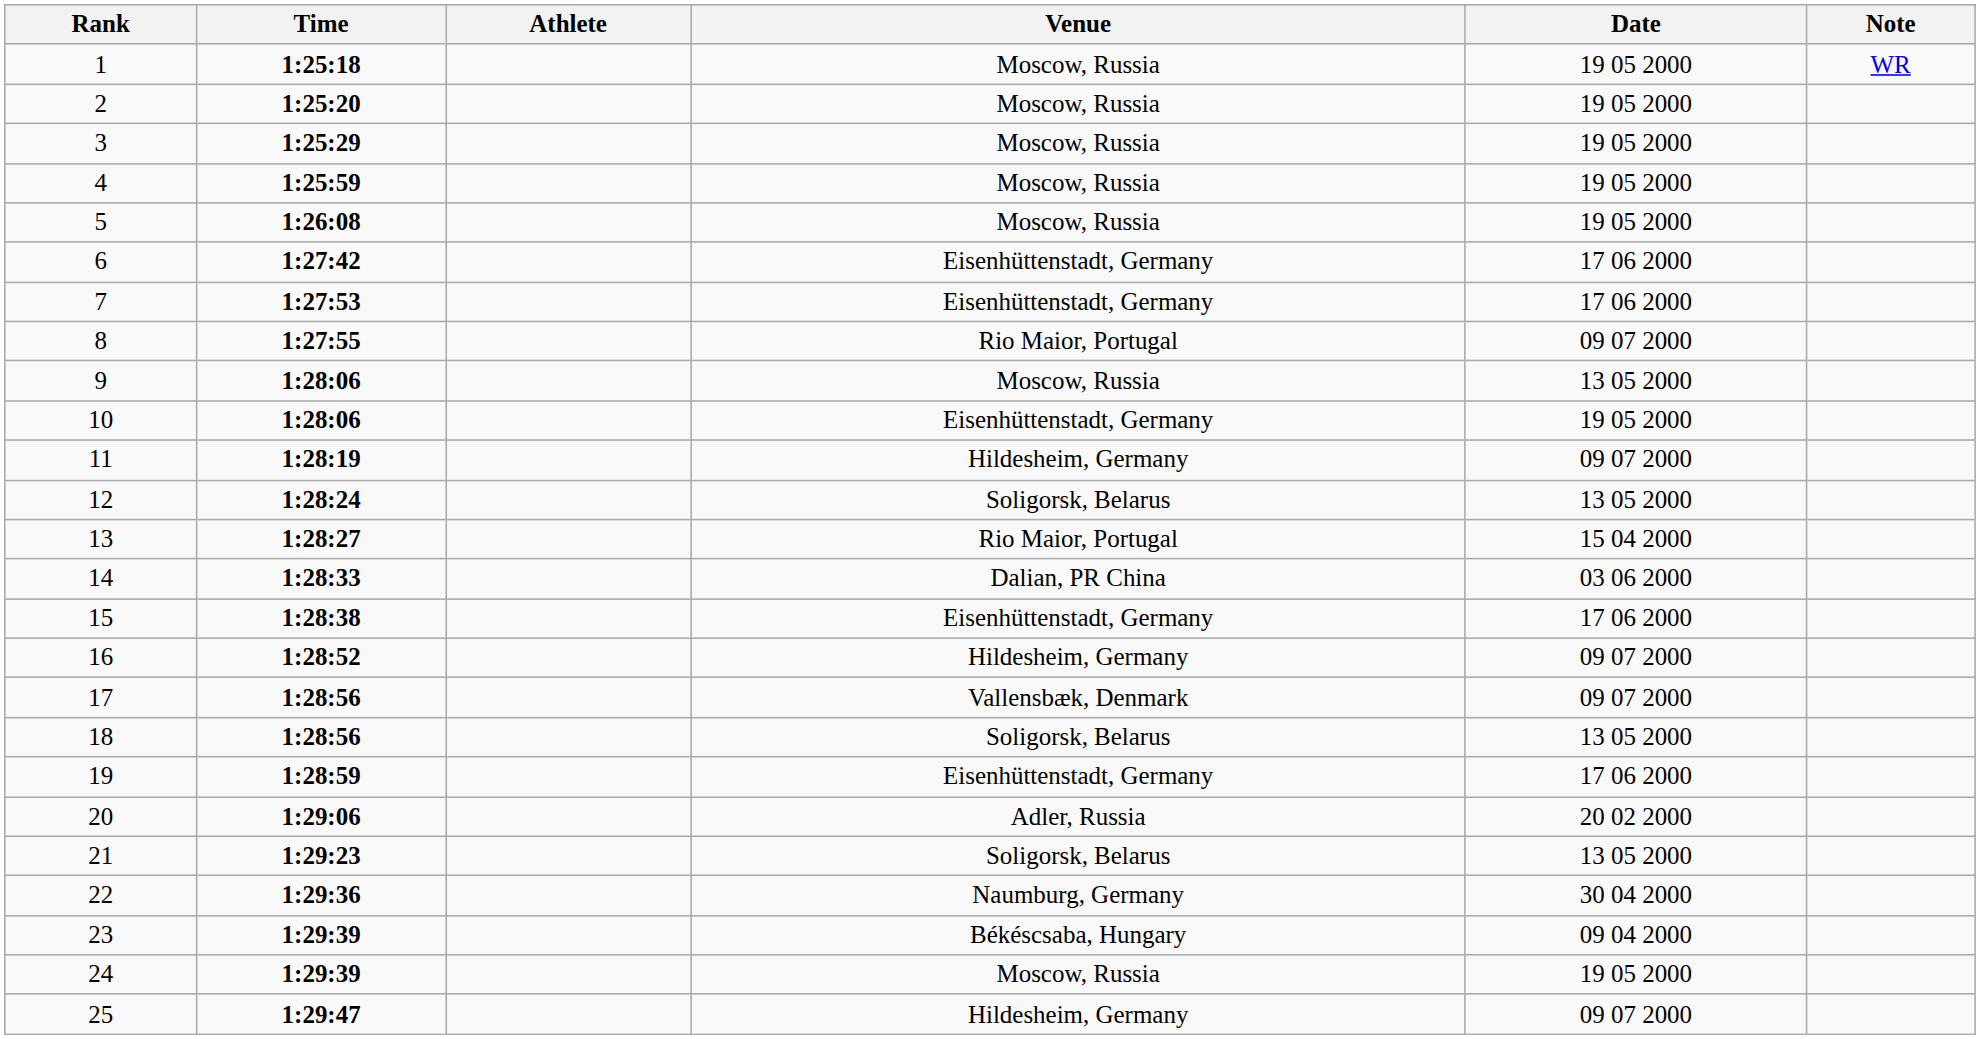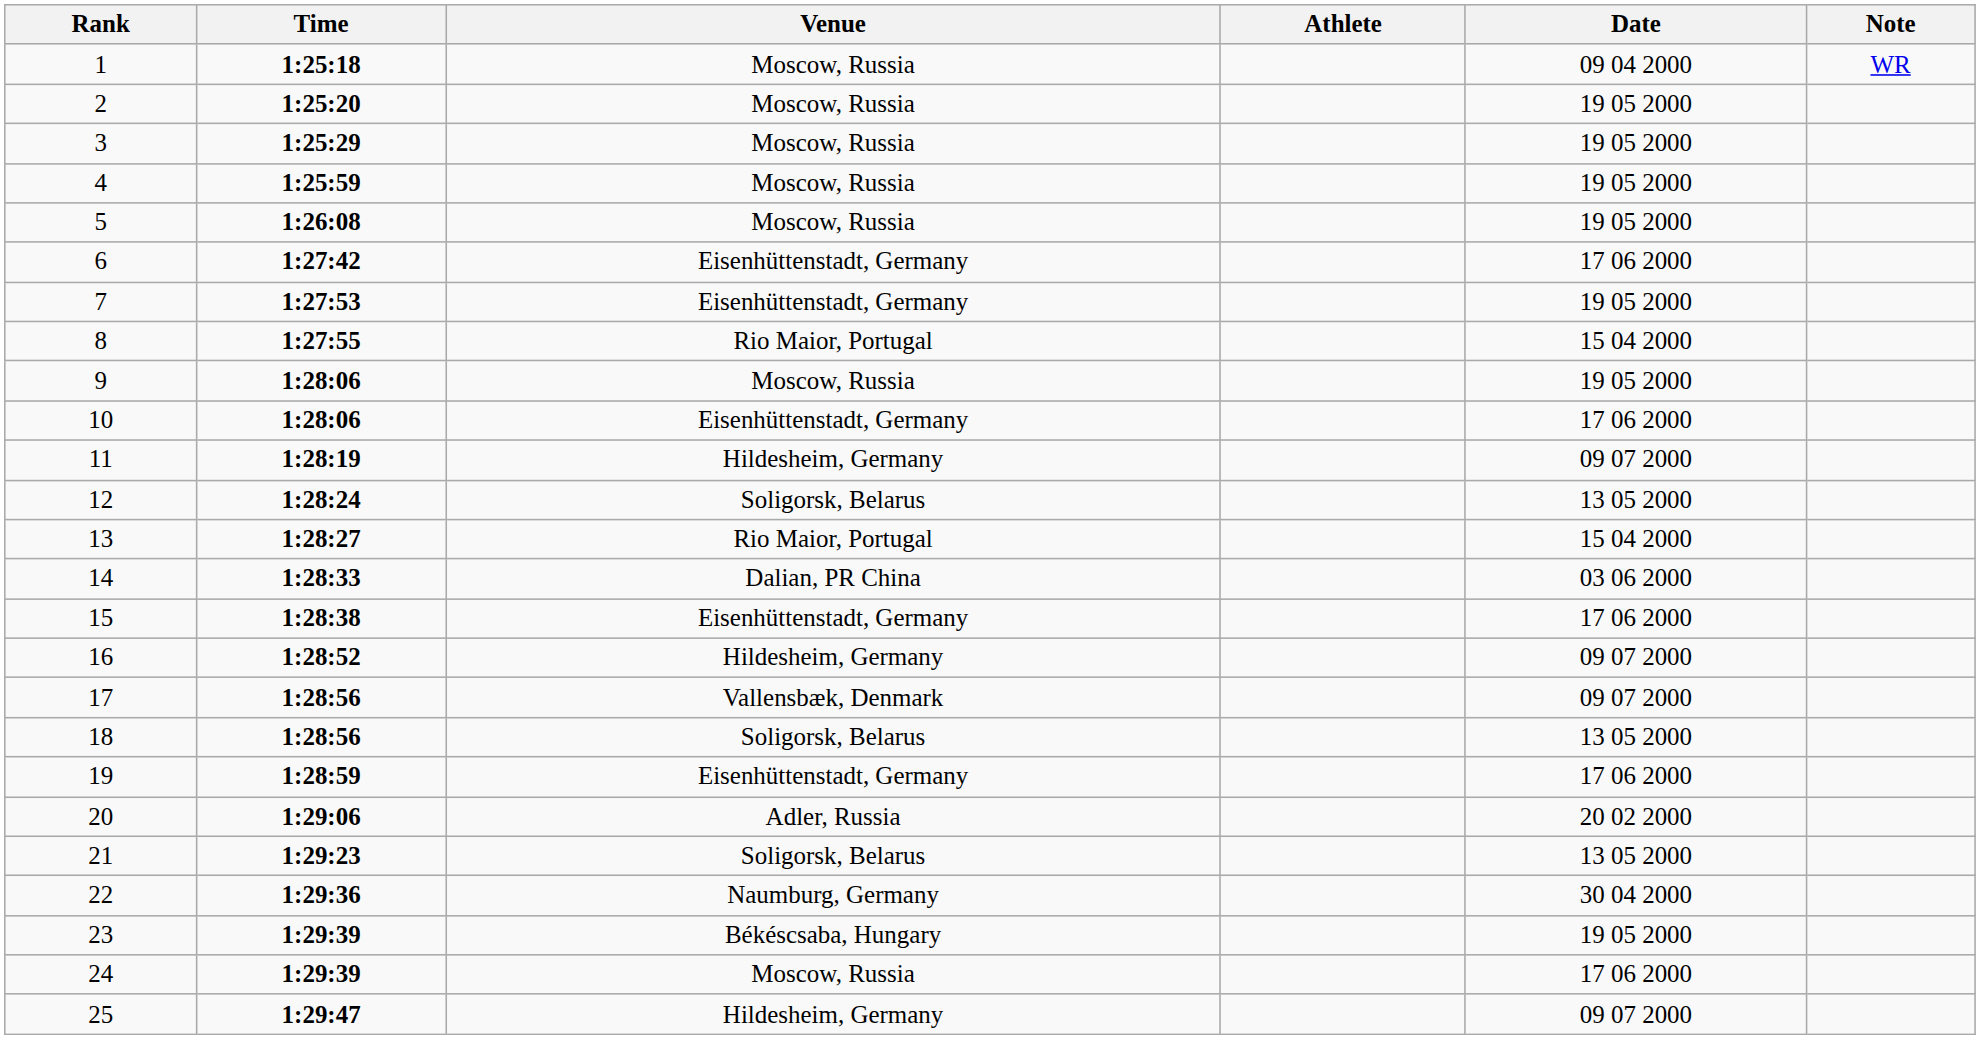columns swapped: Athlete <-> Venue
1 | Date: 19 05 2000 -> 09 04 2000
7 | Date: 17 06 2000 -> 19 05 2000
8 | Date: 09 07 2000 -> 15 04 2000
9 | Date: 13 05 2000 -> 19 05 2000
10 | Date: 19 05 2000 -> 17 06 2000
23 | Date: 09 04 2000 -> 19 05 2000
24 | Date: 19 05 2000 -> 17 06 2000
